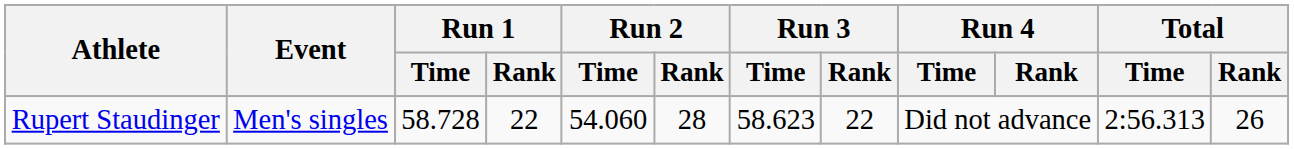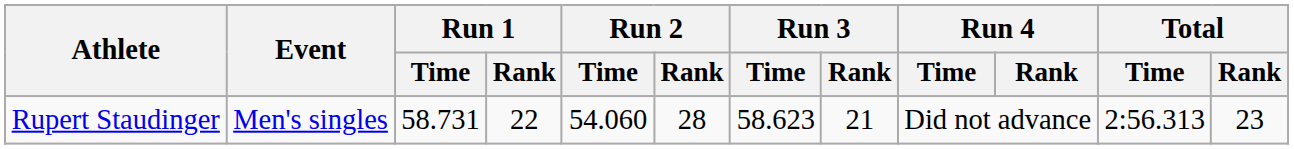Rupert Staudinger | Run 1 / Time: 58.728 -> 58.731
Rupert Staudinger | Run 3 / Rank: 22 -> 21
Rupert Staudinger | Total / Rank: 26 -> 23
